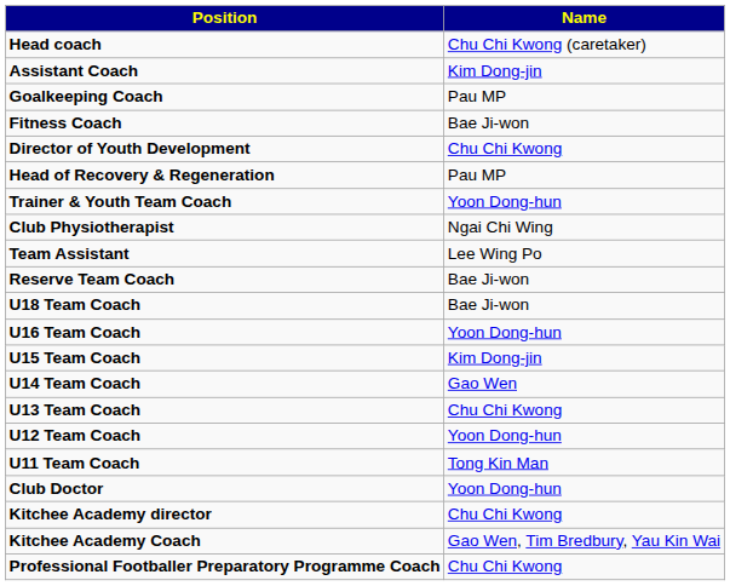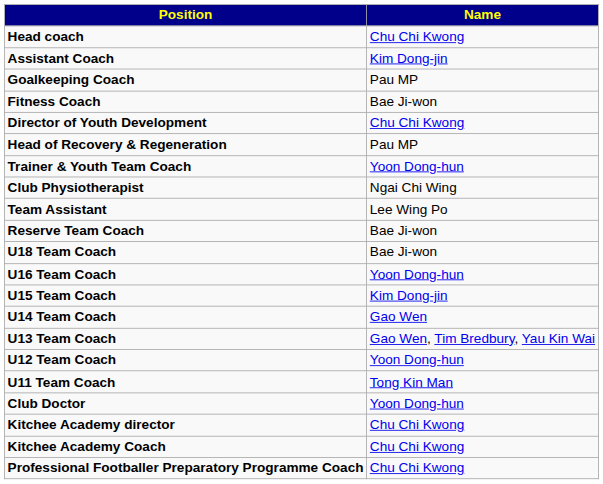Head coach | Name: Chu Chi Kwong (caretaker) -> Chu Chi Kwong
U13 Team Coach | Name: Chu Chi Kwong -> Gao Wen, Tim Bredbury, Yau Kin Wai
Kitchee Academy Coach | Name: Gao Wen, Tim Bredbury, Yau Kin Wai -> Chu Chi Kwong
